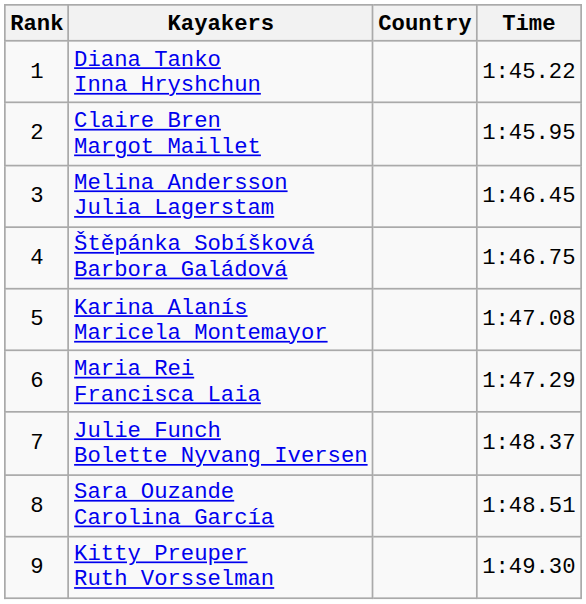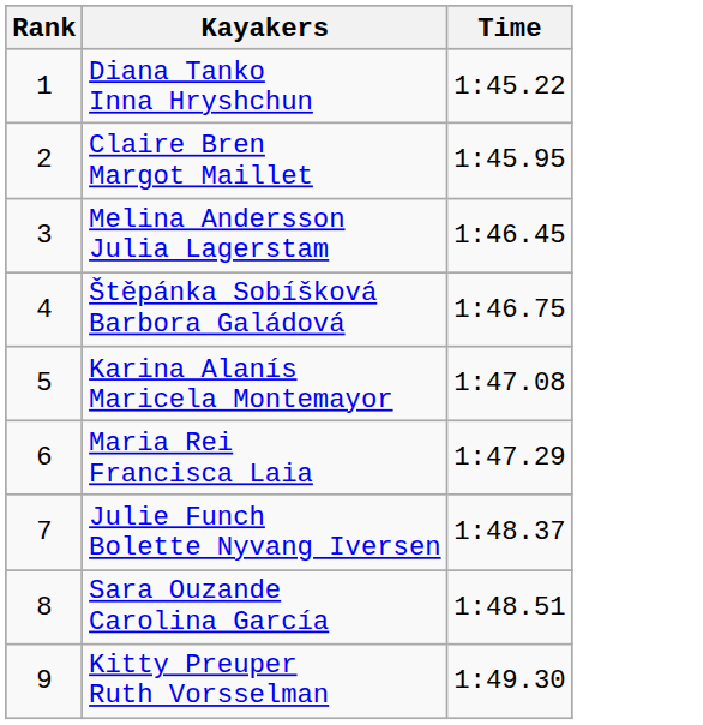- column: Country
